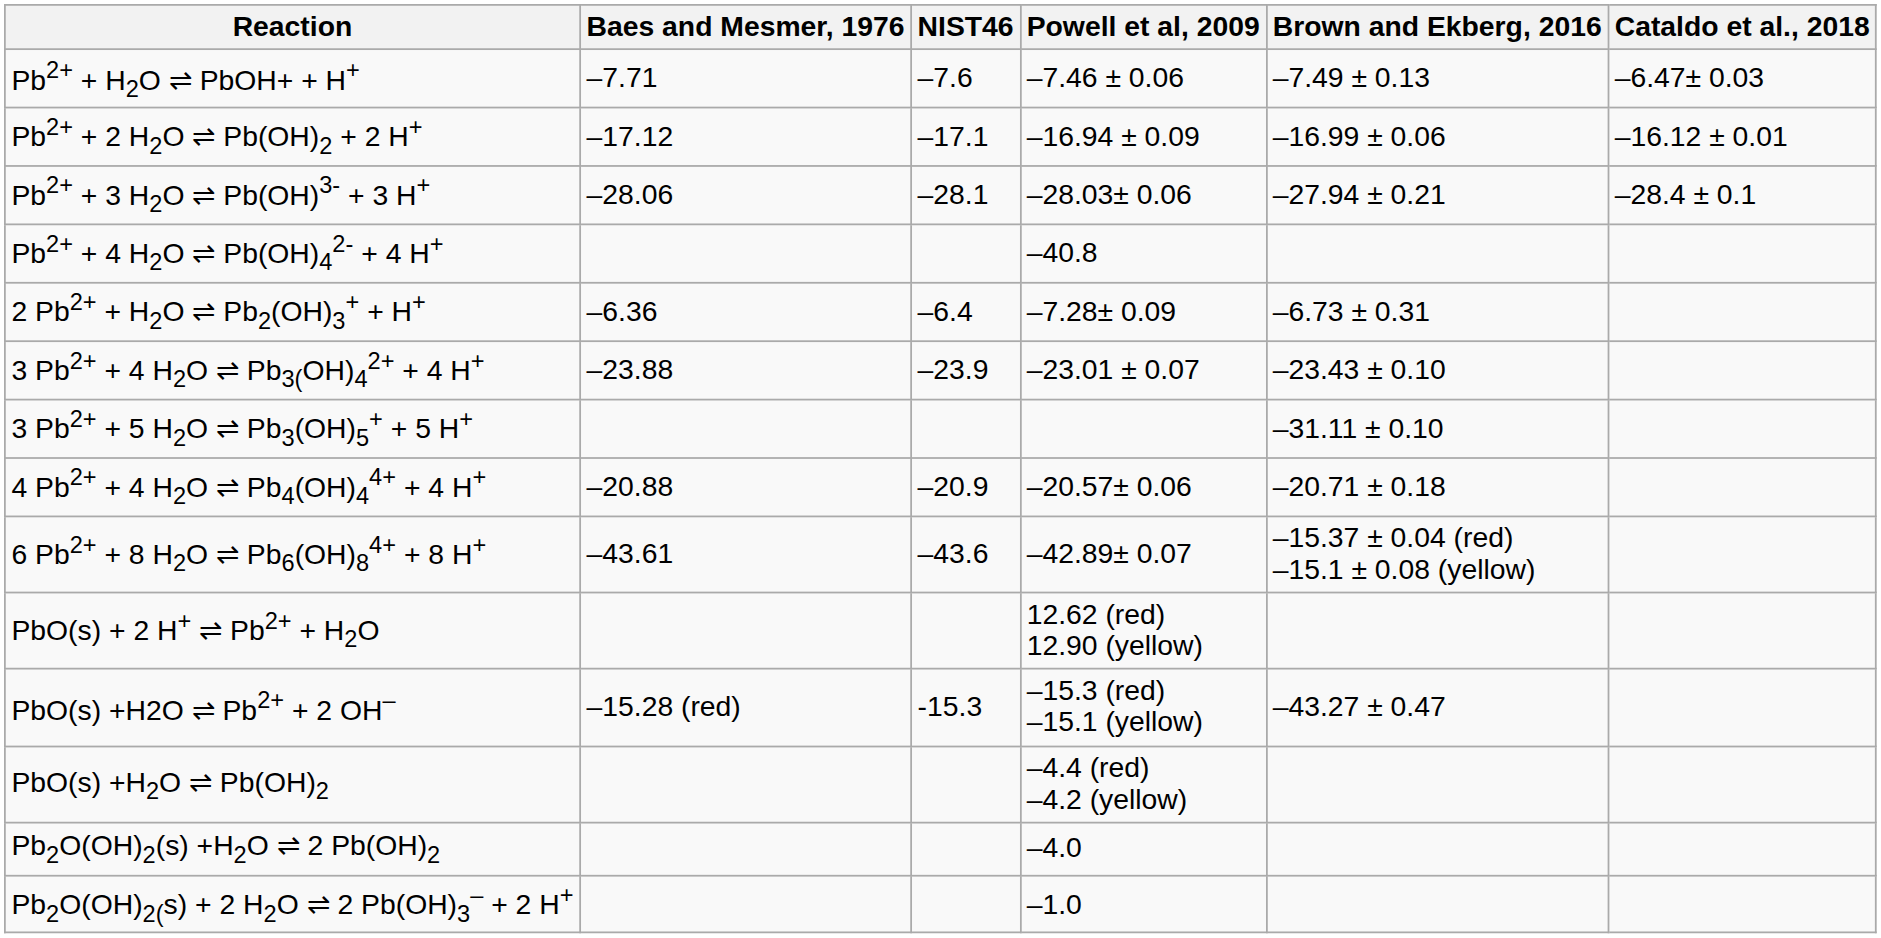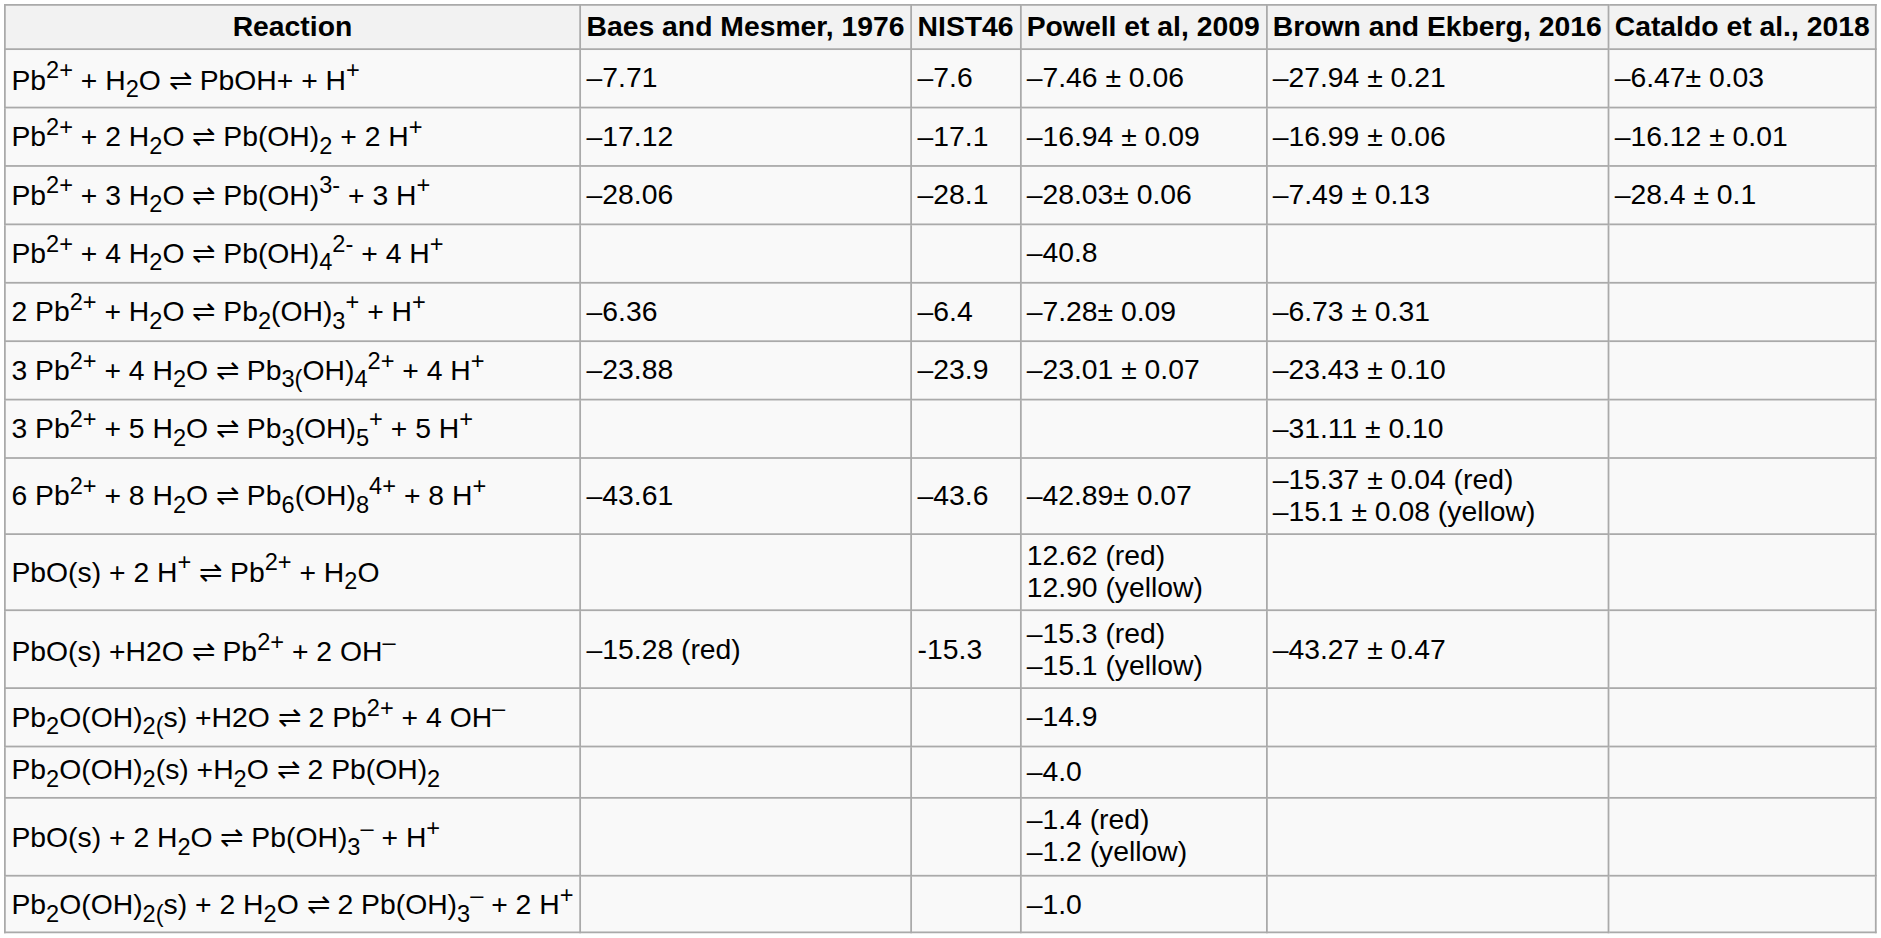Pb2+ + H2O ⇌ PbOH+ + H+ | Brown and Ekberg, 2016: –7.49 ± 0.13 -> –27.94 ± 0.21
Pb2+ + 3 H2O ⇌ Pb(OH)3- + 3 H+ | Brown and Ekberg, 2016: –27.94 ± 0.21 -> –7.49 ± 0.13
- row: 4 Pb2+ + 4 H2O ⇌ Pb4(OH)44+ + 4 H+ | –20.88 | –20.9 | –20.57± 0.06 | –20.71 ± 0.18
+ row: Pb2O(OH)2(s) +H2O ⇌ 2 Pb2+ + 4 OH– | –14.9
- row: PbO(s) +H2O ⇌ Pb(OH)2 | –4.4 (red) –4.2 (yellow)
+ row: PbO(s) + 2 H2O ⇌ Pb(OH)3– + H+ | –1.4 (red) –1.2 (yellow)
